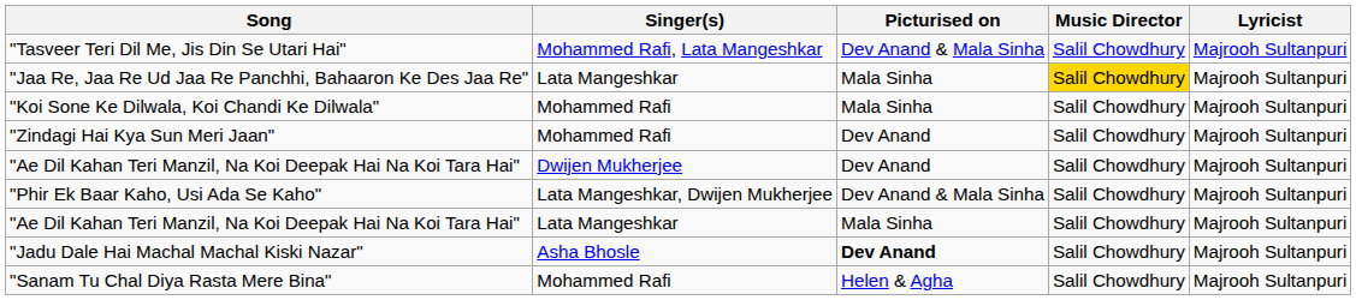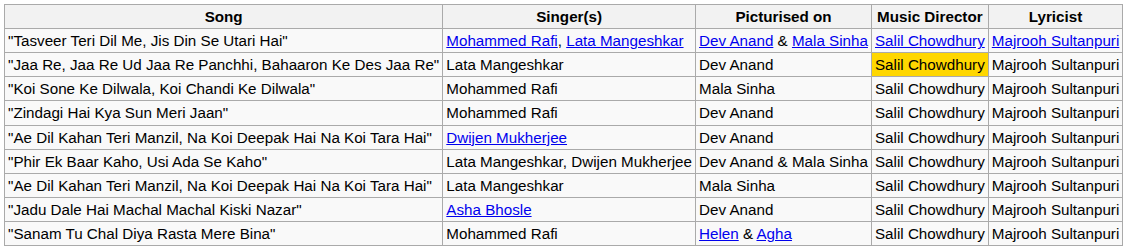"Jaa Re, Jaa Re Ud Jaa Re Panchhi, Bahaaron Ke Des Jaa Re" | Picturised on: Mala Sinha -> Dev Anand
"Jadu Dale Hai Machal Machal Kiski Nazar" | Picturised on: bold -> normal
